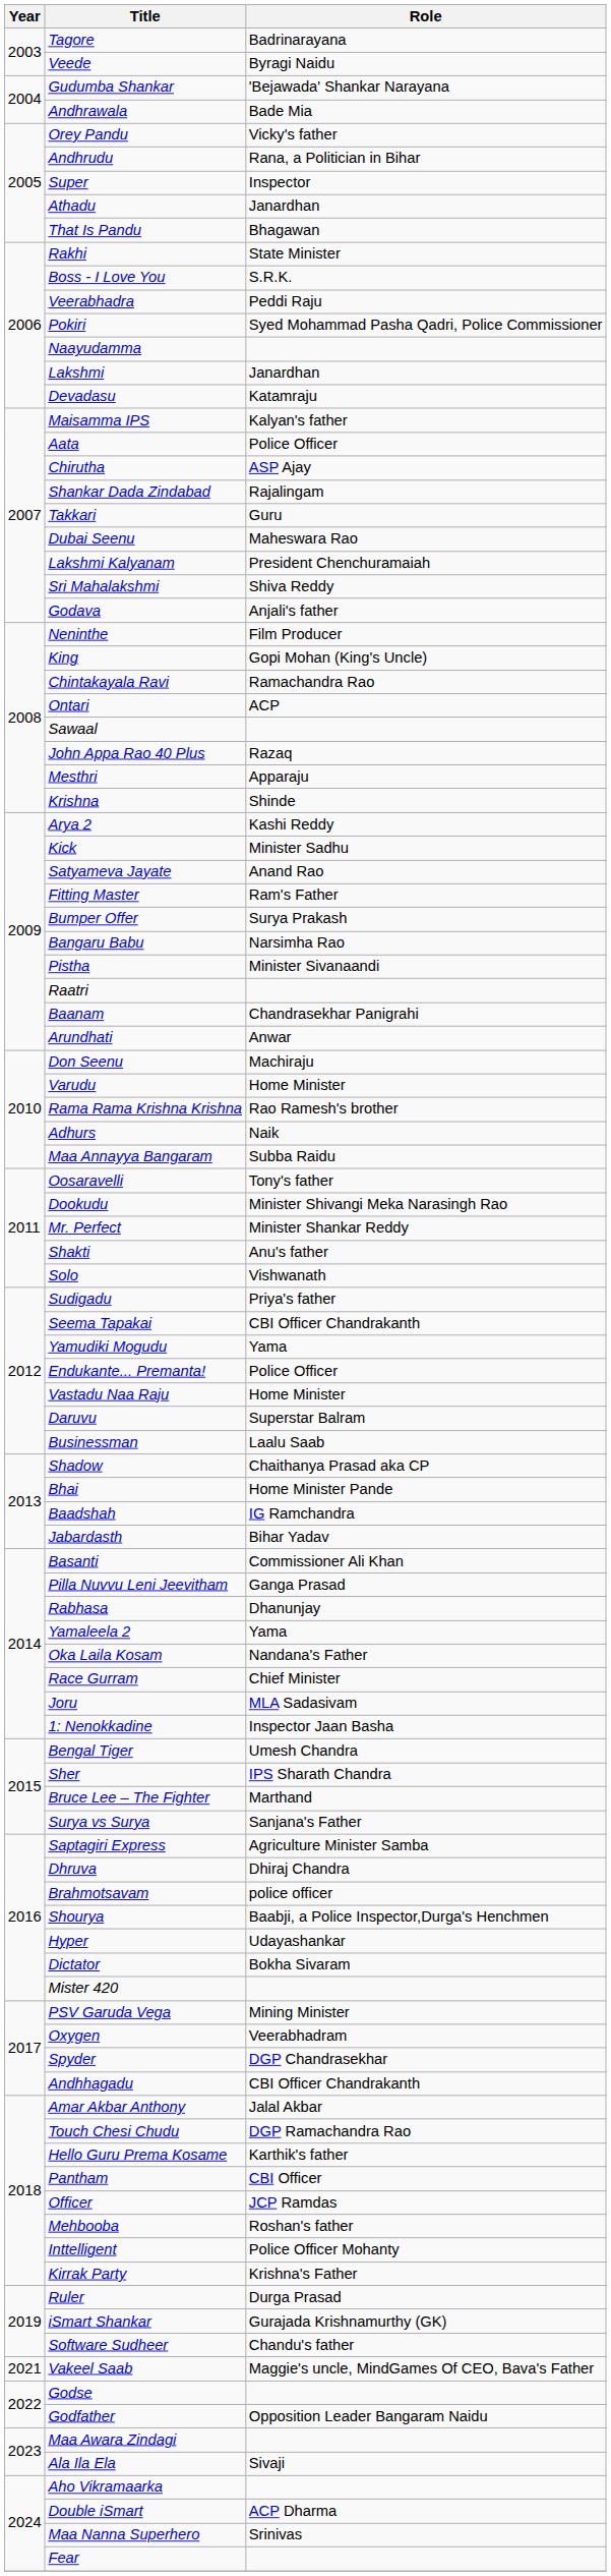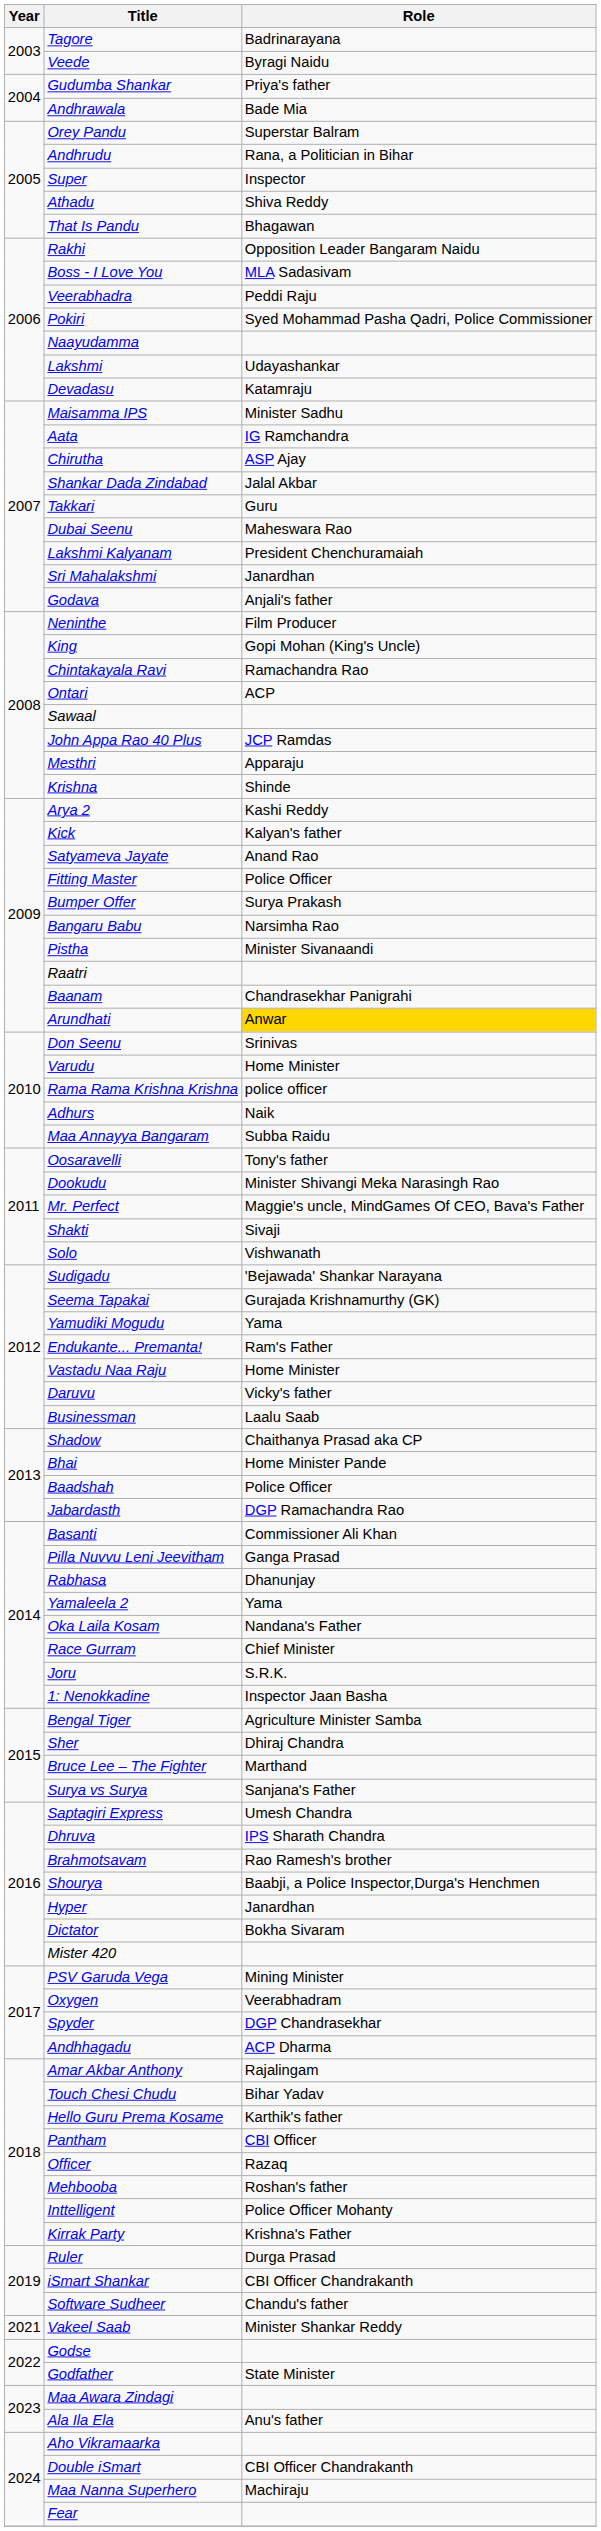Gudumba Shankar | Role: 'Bejawada' Shankar Narayana -> Priya's father
Orey Pandu | Role: Vicky's father -> Superstar Balram
Athadu | Role: Janardhan -> Shiva Reddy
Rakhi | Role: State Minister -> Opposition Leader Bangaram Naidu
Boss - I Love You | Role: S.R.K. -> MLA Sadasivam
Lakshmi | Role: Janardhan -> Udayashankar
Maisamma IPS | Role: Kalyan's father -> Minister Sadhu
Aata | Role: Police Officer -> IG Ramchandra
Shankar Dada Zindabad | Role: Rajalingam -> Jalal Akbar
Sri Mahalakshmi | Role: Shiva Reddy -> Janardhan
John Appa Rao 40 Plus | Role: Razaq -> JCP Ramdas
Kick | Role: Minister Sadhu -> Kalyan's father
Fitting Master | Role: Ram's Father -> Police Officer
Arundhati | Role: no background -> gold background
Don Seenu | Role: Machiraju -> Srinivas
Rama Rama Krishna Krishna | Role: Rao Ramesh's brother -> police officer
Mr. Perfect | Role: Minister Shankar Reddy -> Maggie's uncle, MindGames Of CEO, Bava's Father
Shakti | Role: Anu's father -> Sivaji
Sudigadu | Role: Priya's father -> 'Bejawada' Shankar Narayana
Seema Tapakai | Role: CBI Officer Chandrakanth -> Gurajada Krishnamurthy (GK)
Endukante... Premanta! | Role: Police Officer -> Ram's Father
Daruvu | Role: Superstar Balram -> Vicky's father
Baadshah | Role: IG Ramchandra -> Police Officer
Jabardasth | Role: Bihar Yadav -> DGP Ramachandra Rao
Joru | Role: MLA Sadasivam -> S.R.K.
Bengal Tiger | Role: Umesh Chandra -> Agriculture Minister Samba
Sher | Role: IPS Sharath Chandra -> Dhiraj Chandra
Saptagiri Express | Role: Agriculture Minister Samba -> Umesh Chandra
Dhruva | Role: Dhiraj Chandra -> IPS Sharath Chandra
Brahmotsavam | Role: police officer -> Rao Ramesh's brother
Hyper | Role: Udayashankar -> Janardhan
Andhhagadu | Role: CBI Officer Chandrakanth -> ACP Dharma
Amar Akbar Anthony | Role: Jalal Akbar -> Rajalingam
Touch Chesi Chudu | Role: DGP Ramachandra Rao -> Bihar Yadav
Officer | Role: JCP Ramdas -> Razaq
iSmart Shankar | Role: Gurajada Krishnamurthy (GK) -> CBI Officer Chandrakanth
Vakeel Saab | Role: Maggie's uncle, MindGames Of CEO, Bava's Father -> Minister Shankar Reddy
Godfather | Role: Opposition Leader Bangaram Naidu -> State Minister
Ala Ila Ela | Role: Sivaji -> Anu's father
Double iSmart | Role: ACP Dharma -> CBI Officer Chandrakanth
Maa Nanna Superhero | Role: Srinivas -> Machiraju
